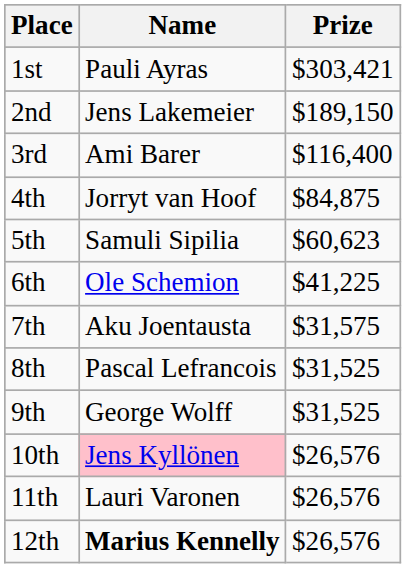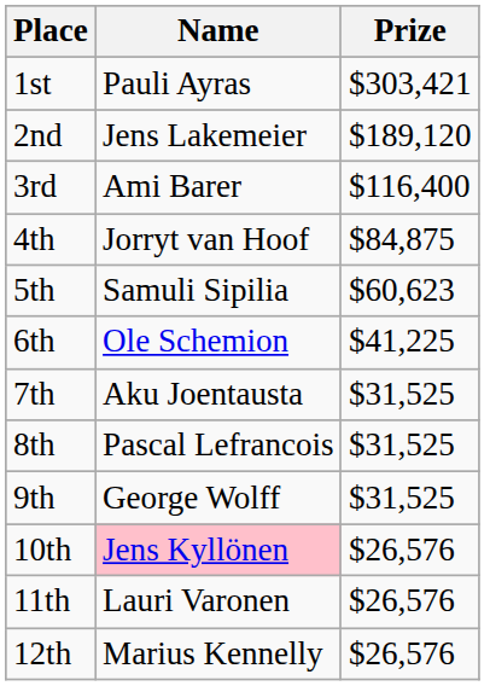2nd | Prize: $189,150 -> $189,120
7th | Prize: $31,575 -> $31,525
12th | Name: bold -> normal
